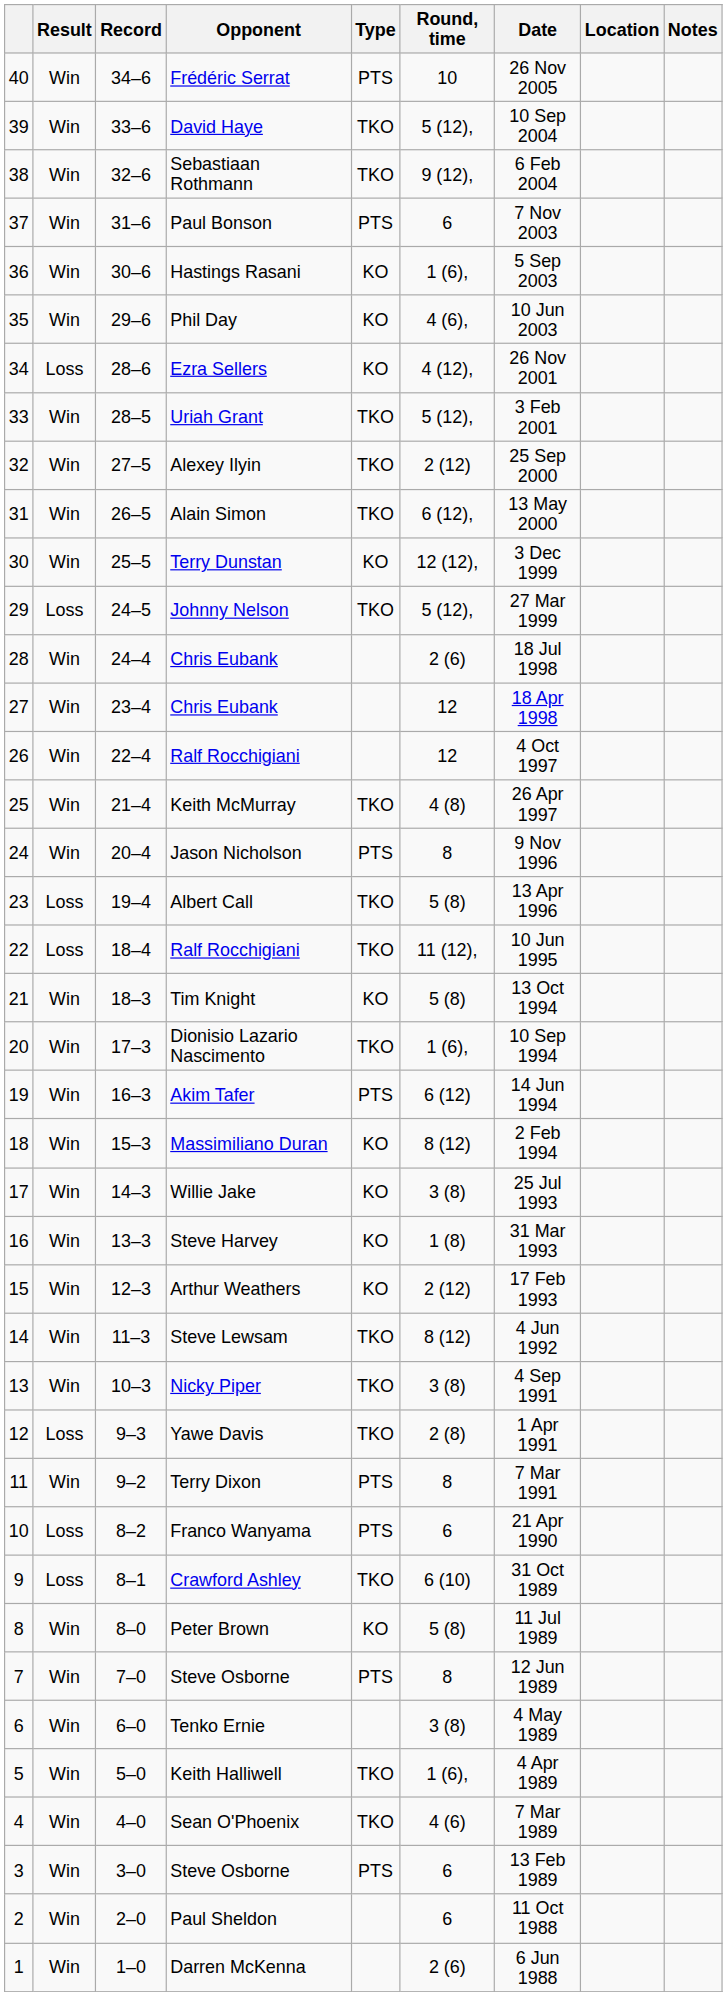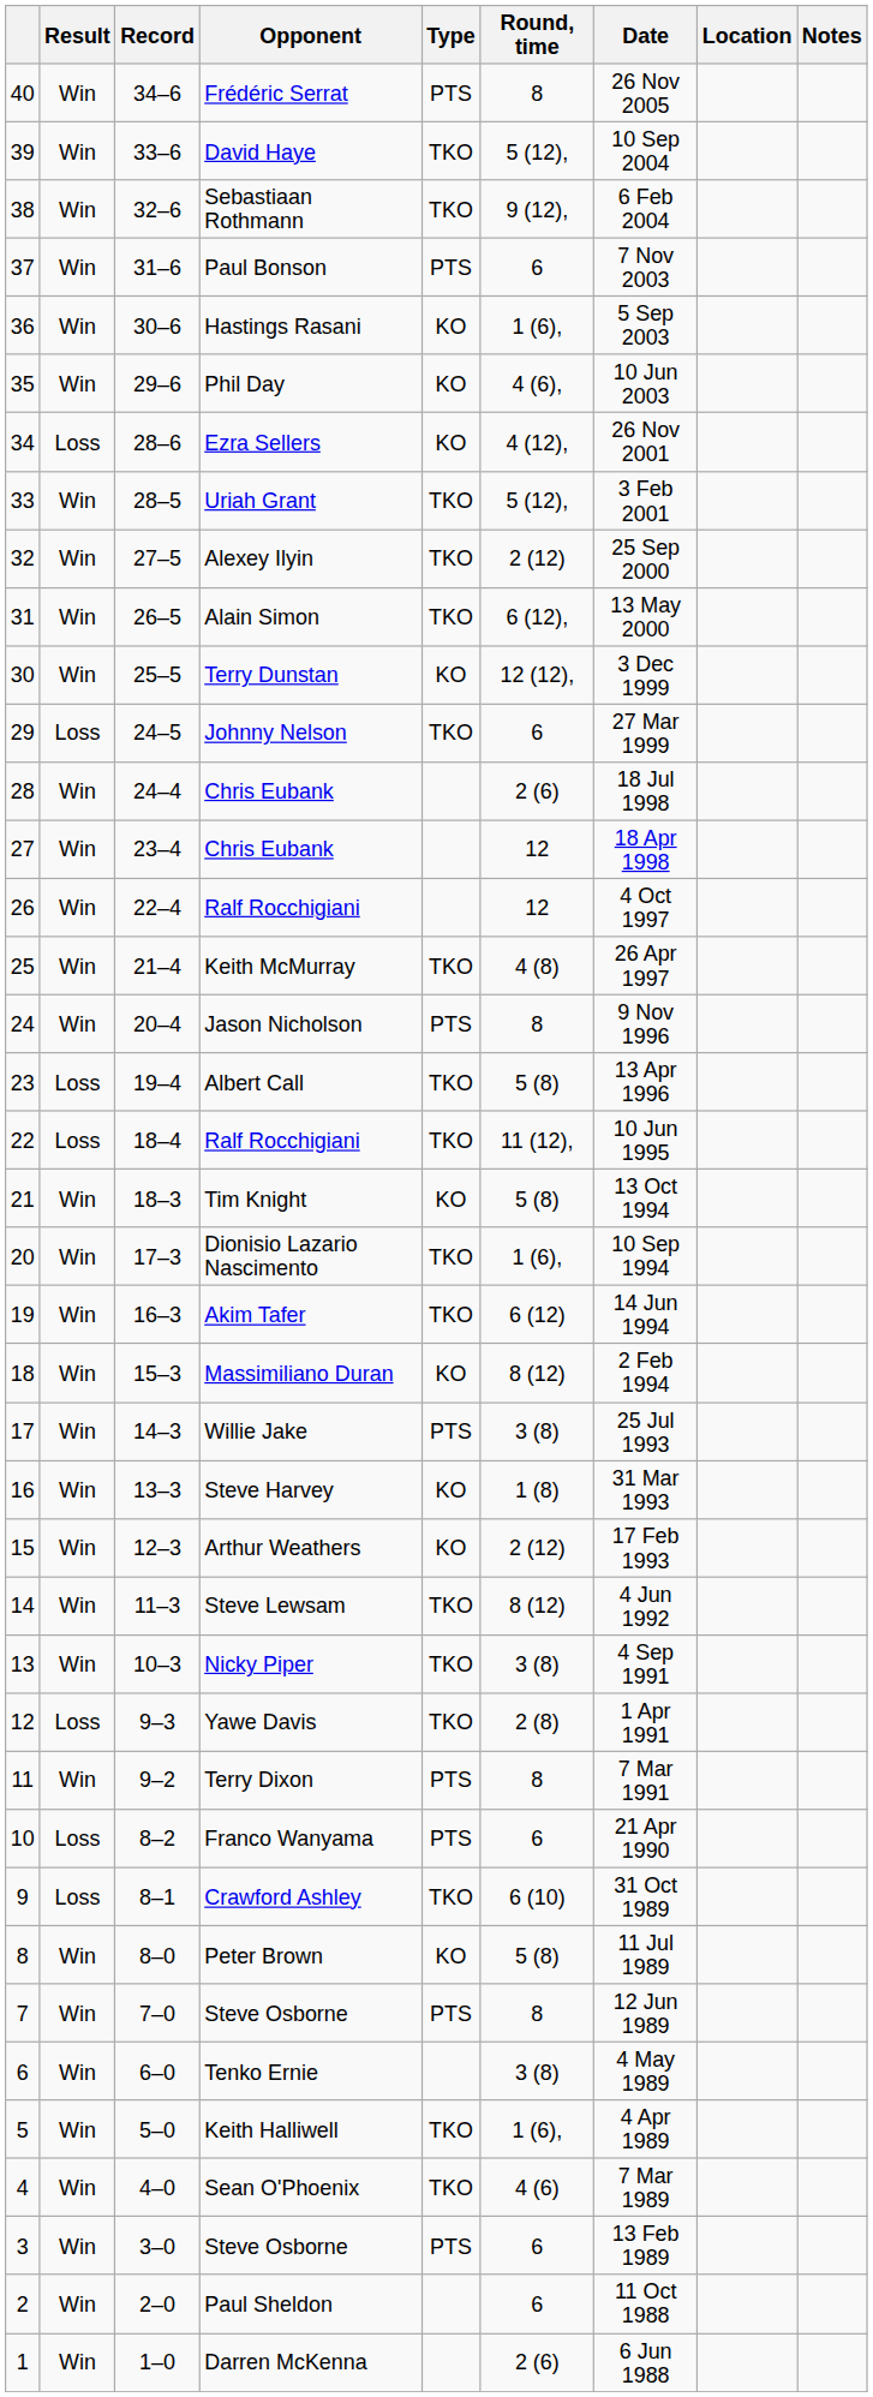Frédéric Serrat | Round, time: 10 -> 8
Johnny Nelson | Round, time: 5 (12), -> 6
Akim Tafer | Type: PTS -> TKO
Willie Jake | Type: KO -> PTS
